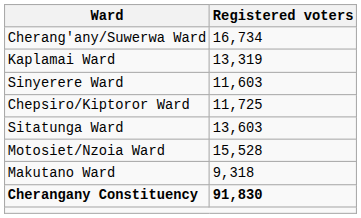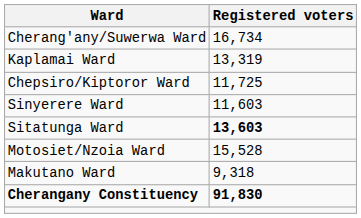rows swapped: Chepsiro/Kiptoror Ward <-> Sinyerere Ward
Sitatunga Ward | Registered voters: normal -> bold
